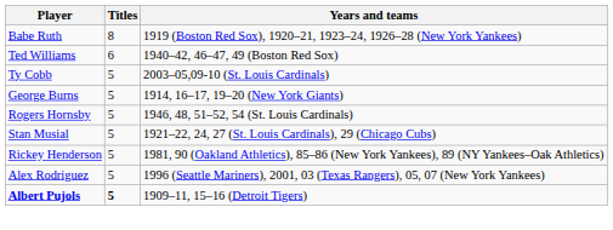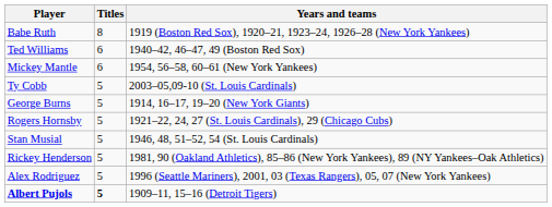+ row: Mickey Mantle | 6 | 1954, 56–58, 60–61 (New York Yankees)
Rogers Hornsby | Years and teams: 1946, 48, 51–52, 54 (St. Louis Cardinals) -> 1921–22, 24, 27 (St. Louis Cardinals), 29 (Chicago Cubs)
Stan Musial | Years and teams: 1921–22, 24, 27 (St. Louis Cardinals), 29 (Chicago Cubs) -> 1946, 48, 51–52, 54 (St. Louis Cardinals)
